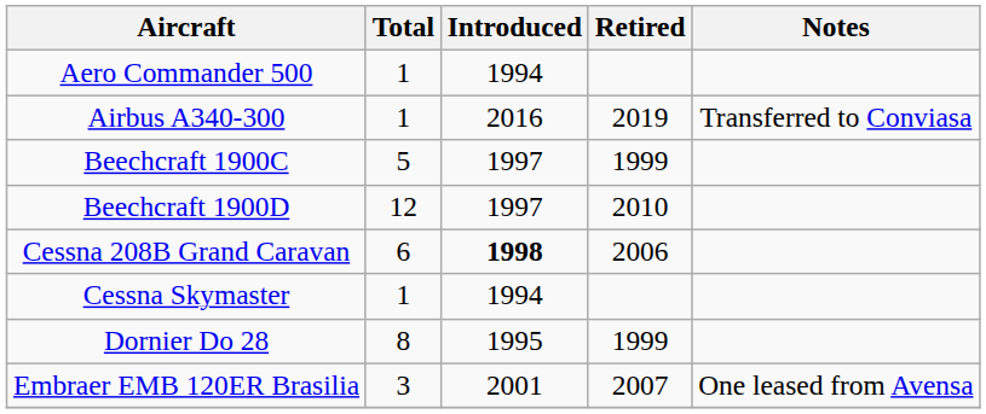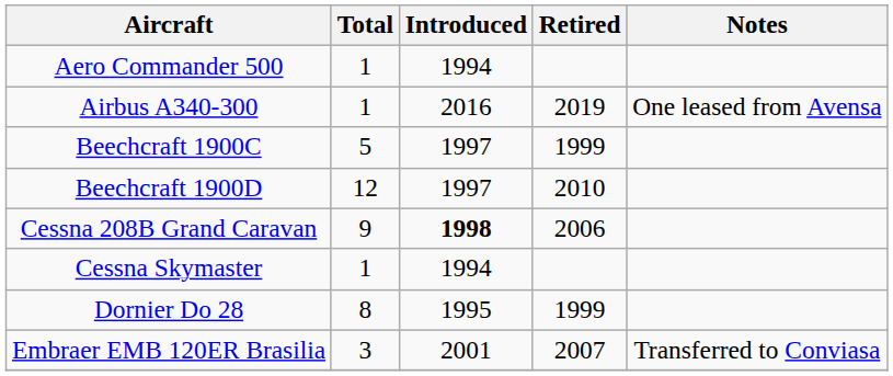Airbus A340-300 | Notes: Transferred to Conviasa -> One leased from Avensa
Cessna 208B Grand Caravan | Total: 6 -> 9
Embraer EMB 120ER Brasilia | Notes: One leased from Avensa -> Transferred to Conviasa
